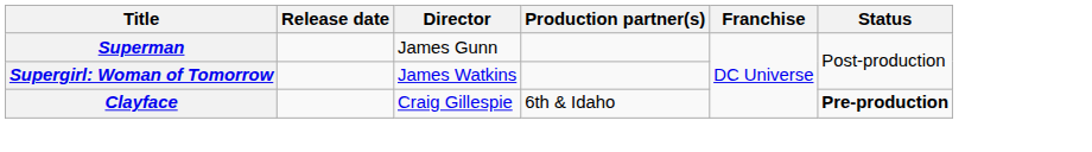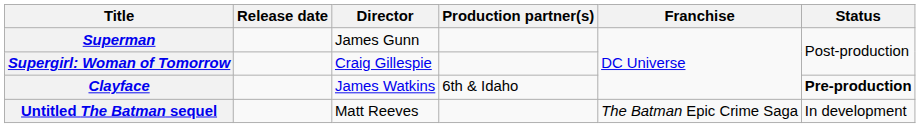Supergirl: Woman of Tomorrow | Director: James Watkins -> Craig Gillespie
Clayface | Director: Craig Gillespie -> James Watkins
+ row: Untitled The Batman sequel | Matt Reeves | The Batman Epic Crime Saga | In development
